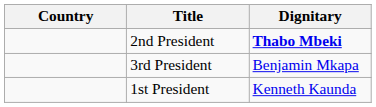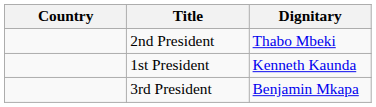2nd President | Dignitary: bold -> normal
rows swapped: 3rd President <-> 1st President
